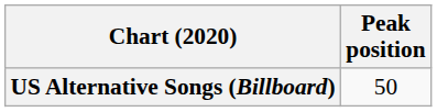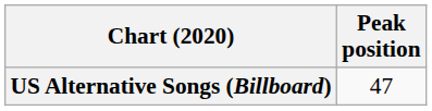US Alternative Songs (Billboard) | Peak position: 50 -> 47
